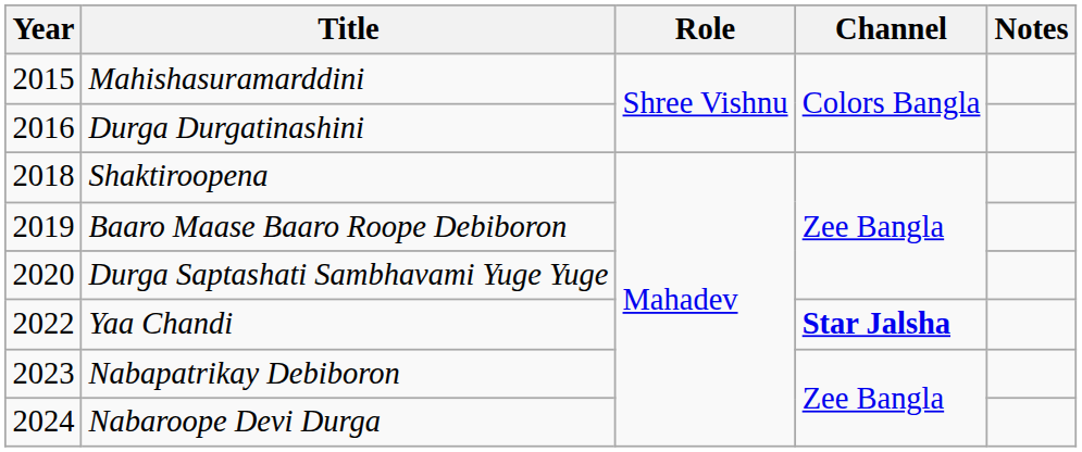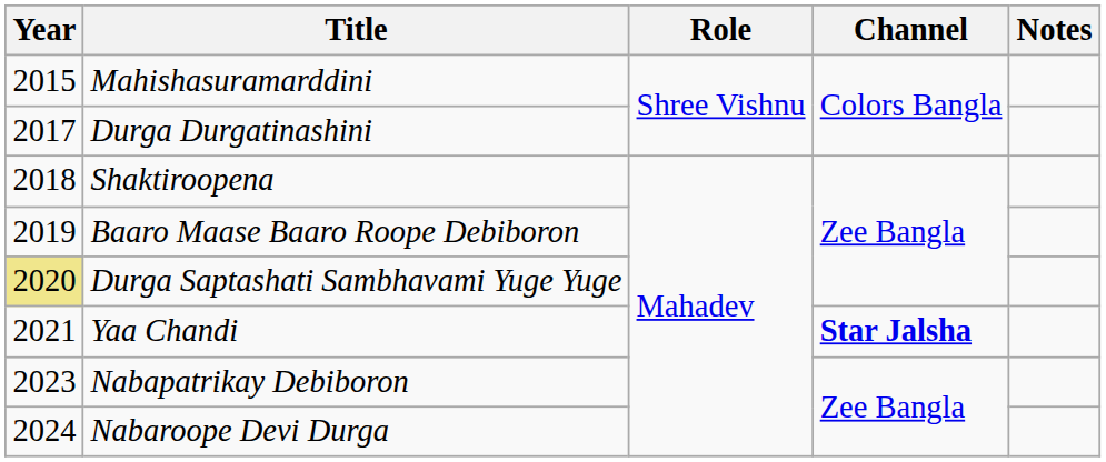Durga Durgatinashini | Year: 2016 -> 2017
Durga Saptashati Sambhavami Yuge Yuge | Year: no background -> khaki background
Yaa Chandi | Year: 2022 -> 2021
